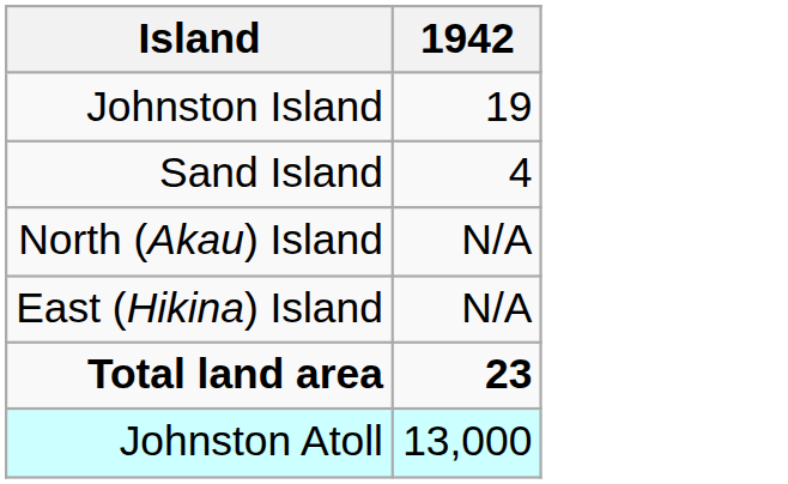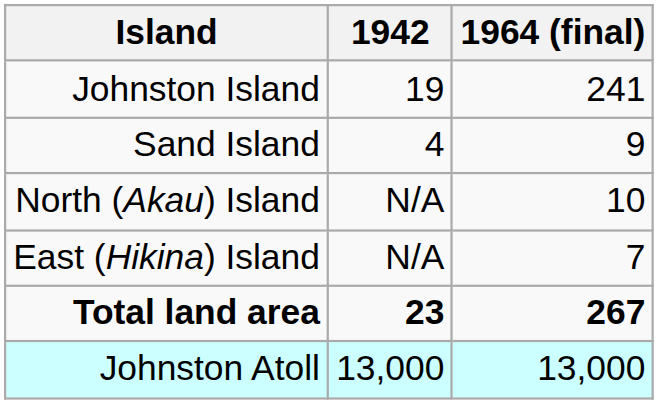+ column: 1964 (final) | 241 | 9 | 10 | 7 | 267 | 13,000
